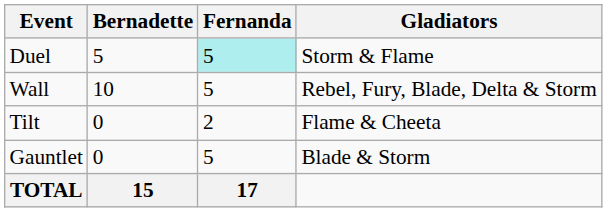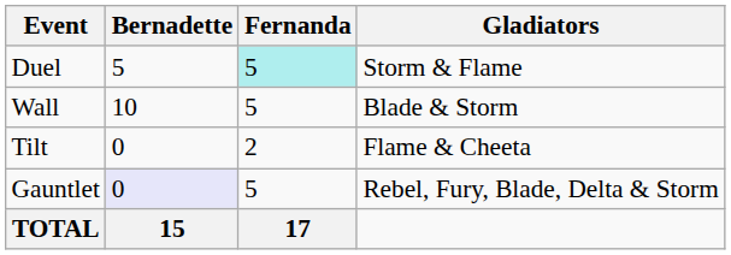Wall | Gladiators: Rebel, Fury, Blade, Delta & Storm -> Blade & Storm
Gauntlet | Bernadette: no background -> lavender background
Gauntlet | Gladiators: Blade & Storm -> Rebel, Fury, Blade, Delta & Storm
